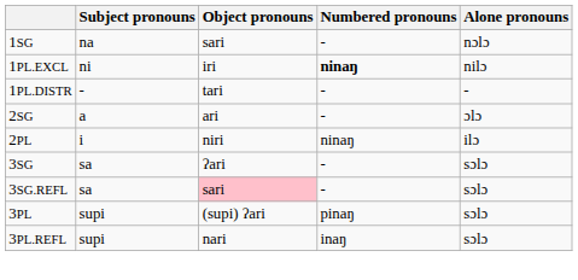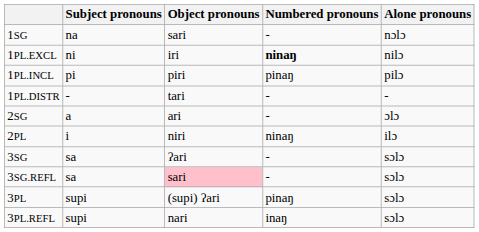+ row: 1PL.INCL | pi | piri | pinaŋ | pilɔ
